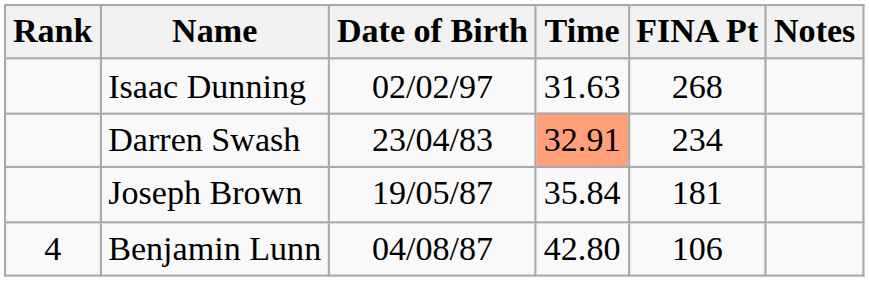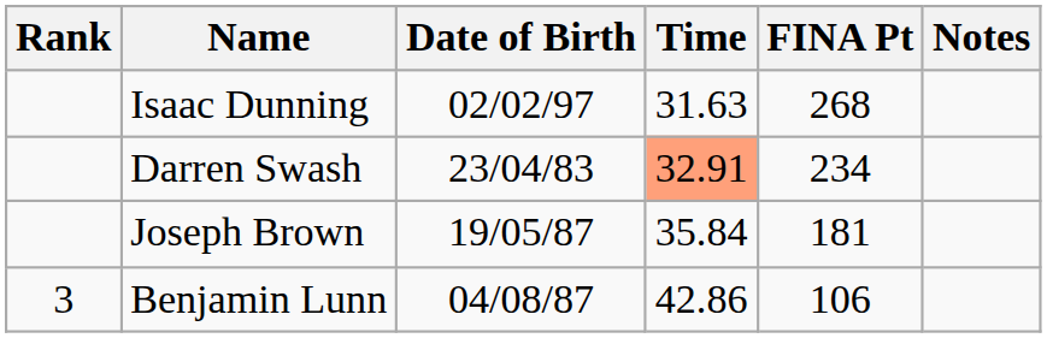Benjamin Lunn | Rank: 4 -> 3
Benjamin Lunn | Time: 42.80 -> 42.86
